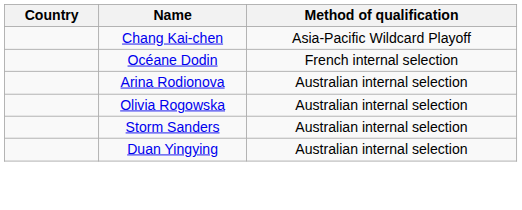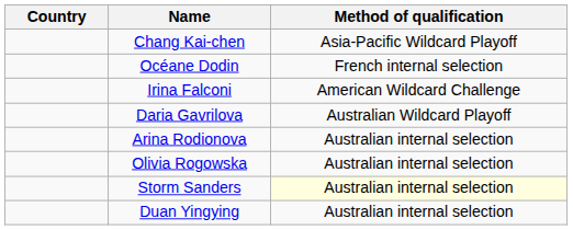+ row: Irina Falconi | American Wildcard Challenge
+ row: Daria Gavrilova | Australian Wildcard Playoff
Storm Sanders | Method of qualification: no background -> lightyellow background
